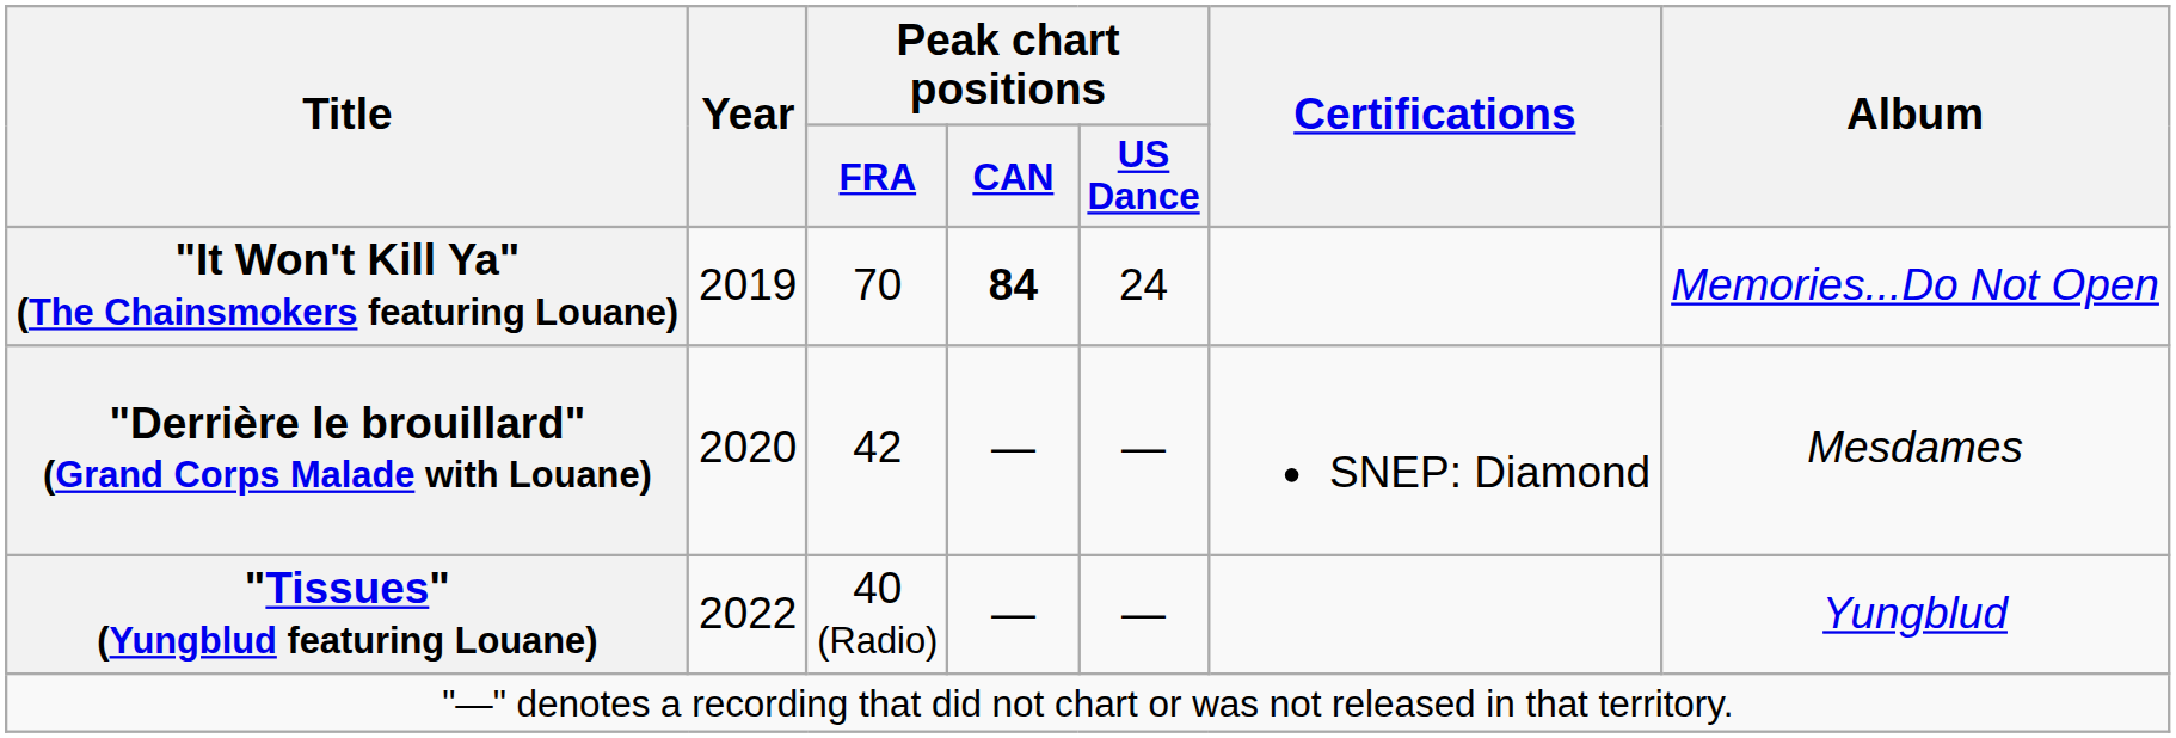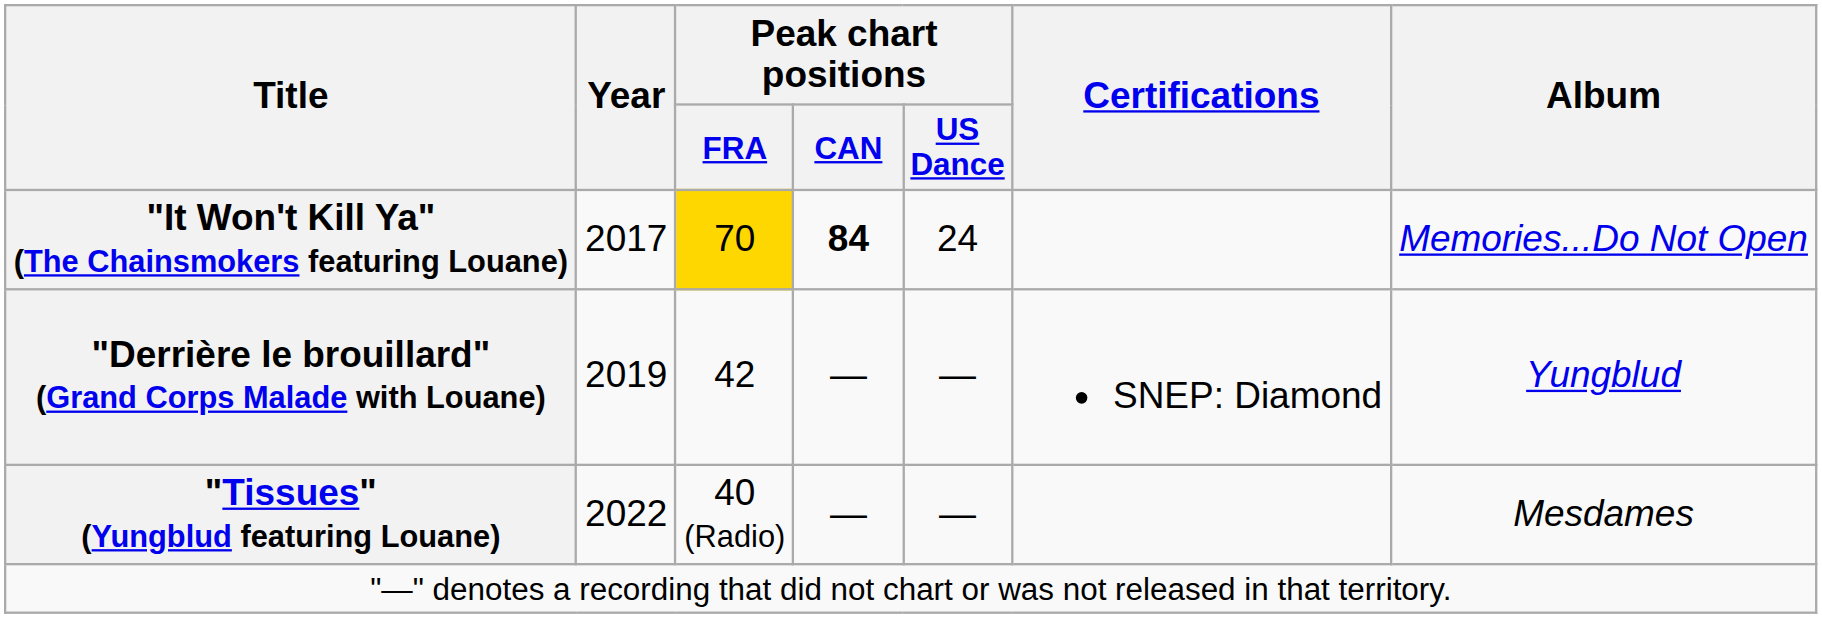"It Won't Kill Ya" (The Chainsmokers featuring Louane) | Year: 2019 -> 2017
"It Won't Kill Ya" (The Chainsmokers featuring Louane) | Peak chart positions / FRA: no background -> gold background
"Derrière le brouillard" (Grand Corps Malade with Louane) | Year: 2020 -> 2019
"Derrière le brouillard" (Grand Corps Malade with Louane) | Album: Mesdames -> Yungblud
"Tissues" (Yungblud featuring Louane) | Album: Yungblud -> Mesdames
